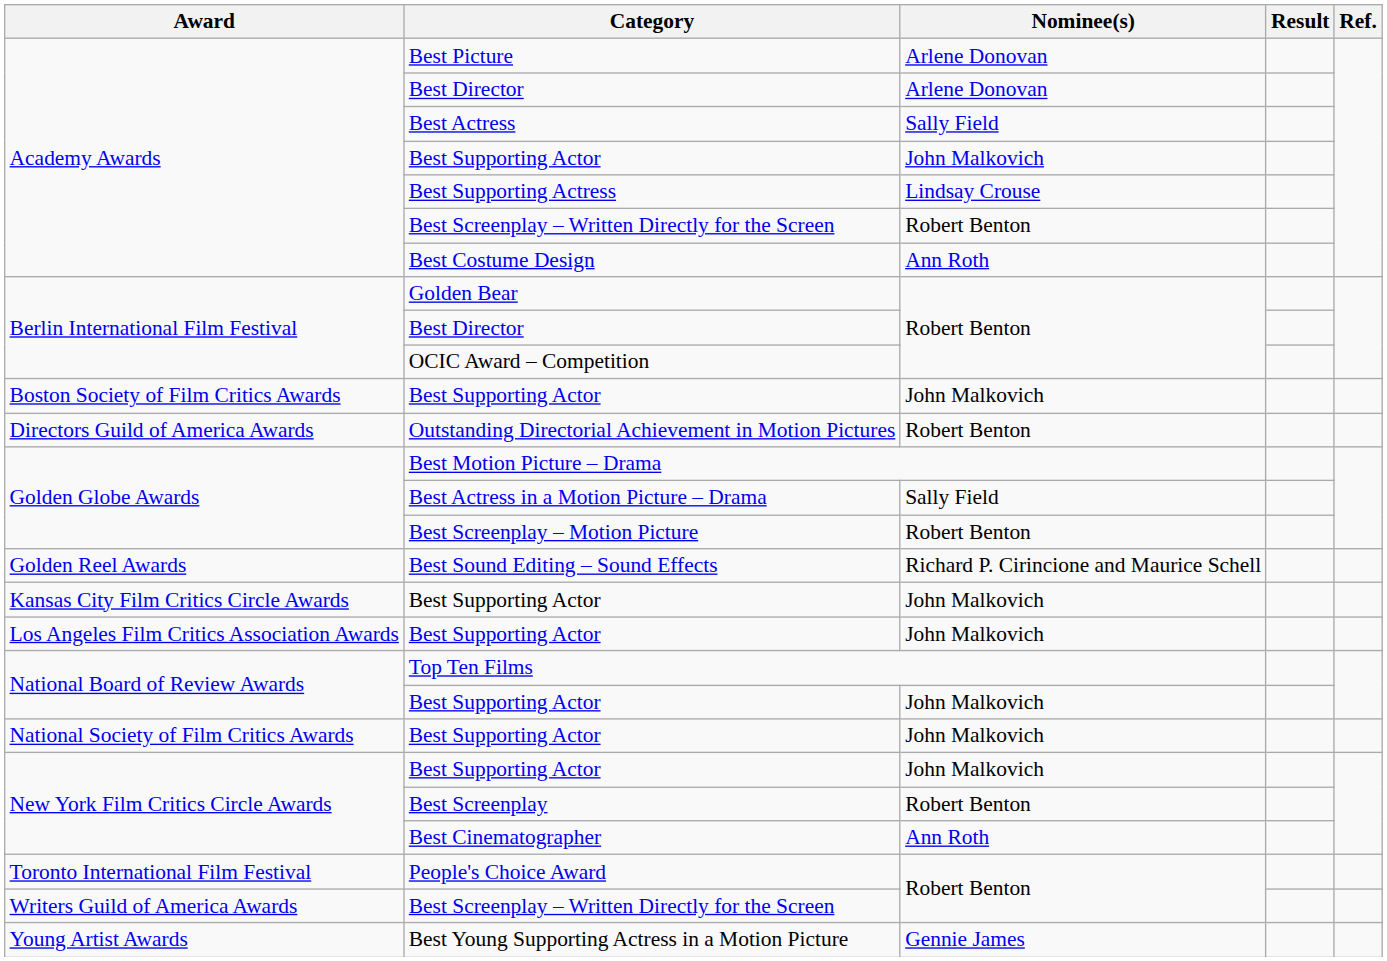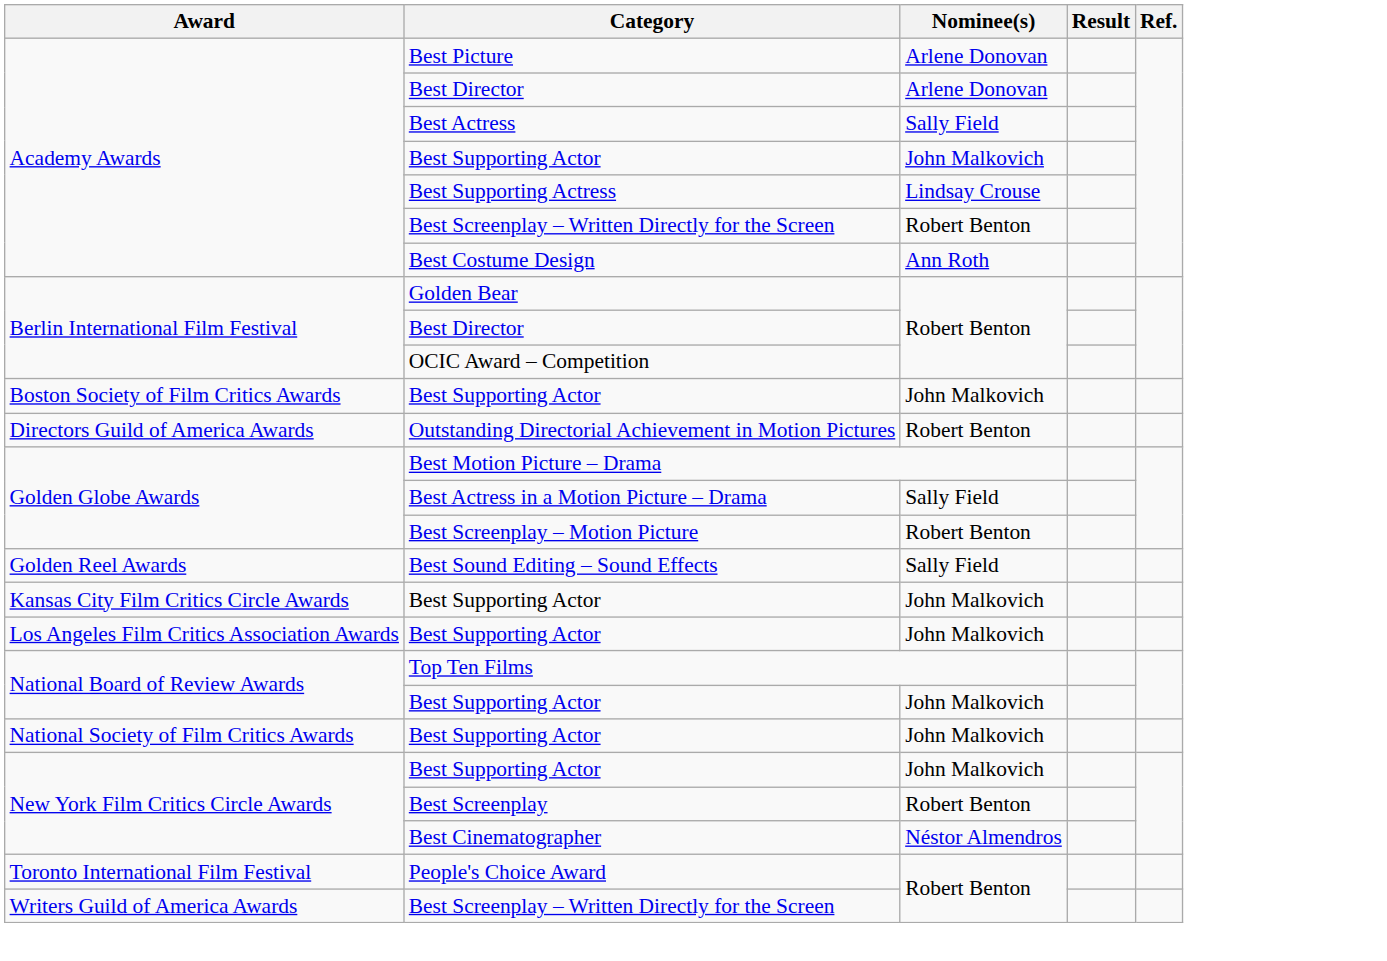Best Sound Editing – Sound Effects | Nominee(s): Richard P. Cirincione and Maurice Schell -> Sally Field
Best Cinematographer | Nominee(s): Ann Roth -> Néstor Almendros
- row: Young Artist Awards | Best Young Supporting Actress in a Motion Picture | Gennie James
